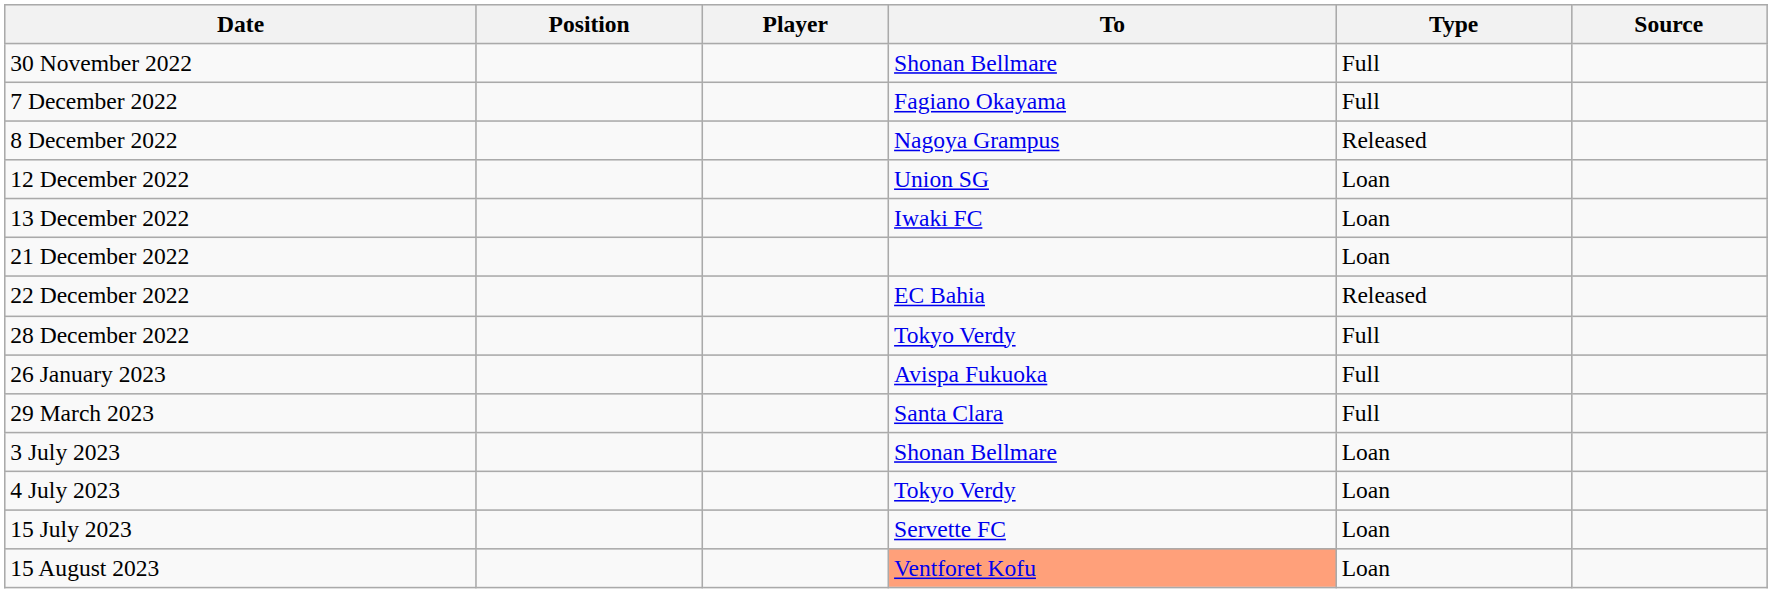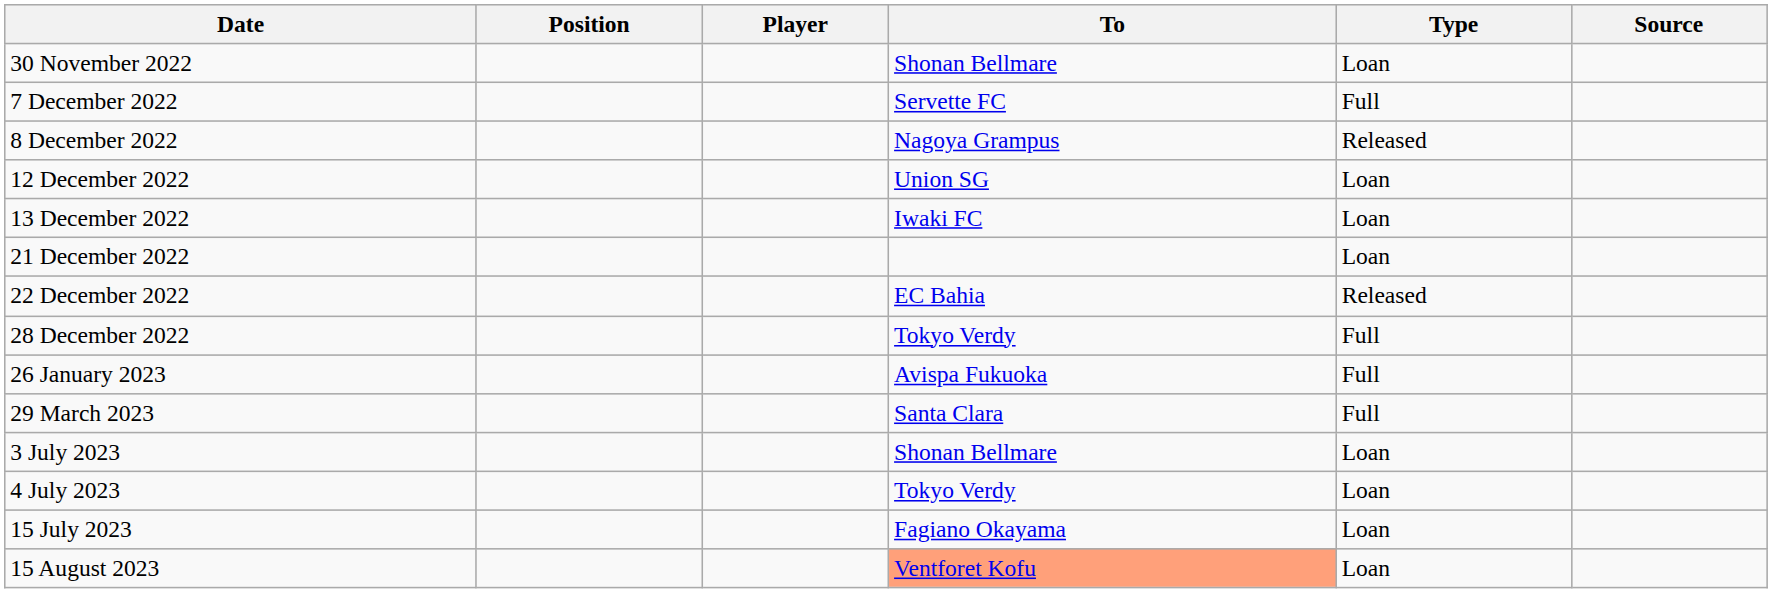30 November 2022 | Type: Full -> Loan
7 December 2022 | To: Fagiano Okayama -> Servette FC
15 July 2023 | To: Servette FC -> Fagiano Okayama
